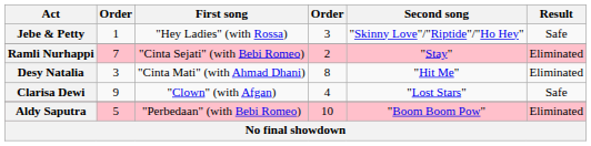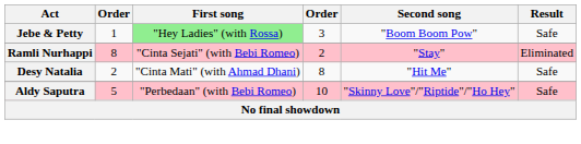Jebe & Petty | First song: no background -> lightgreen background
Jebe & Petty | Second song: "Skinny Love"/"Riptide"/"Ho Hey" -> "Boom Boom Pow"
Ramli Nurhappi | column 2: 7 -> 8
Desy Natalia | column 2: 3 -> 2
Desy Natalia | Result: Eliminated -> Safe
- row: Clarisa Dewi | 9 | "Clown" (with Afgan) | 4 | "Lost Stars" | Safe
Aldy Saputra | Second song: "Boom Boom Pow" -> "Skinny Love"/"Riptide"/"Ho Hey"
Aldy Saputra | Result: Eliminated -> Safe
